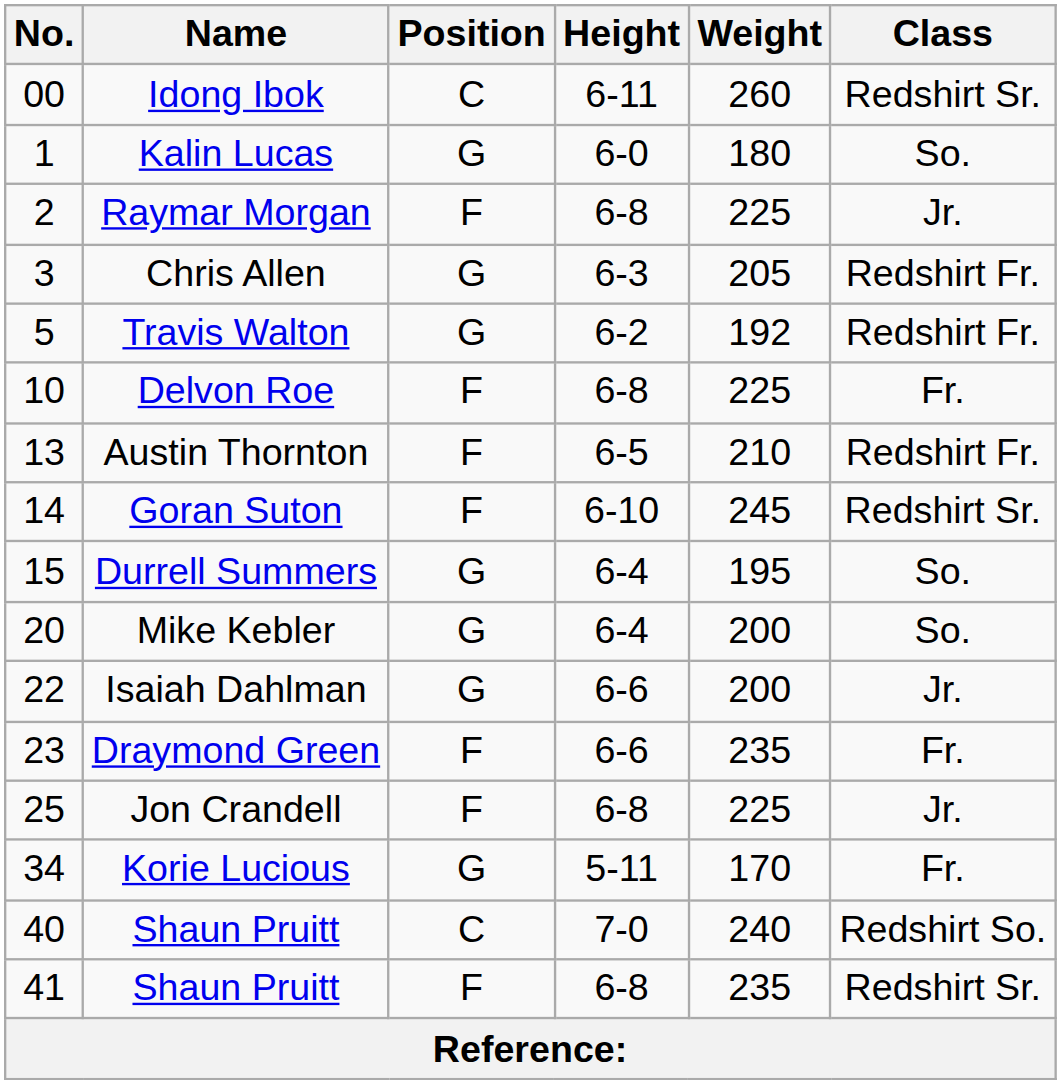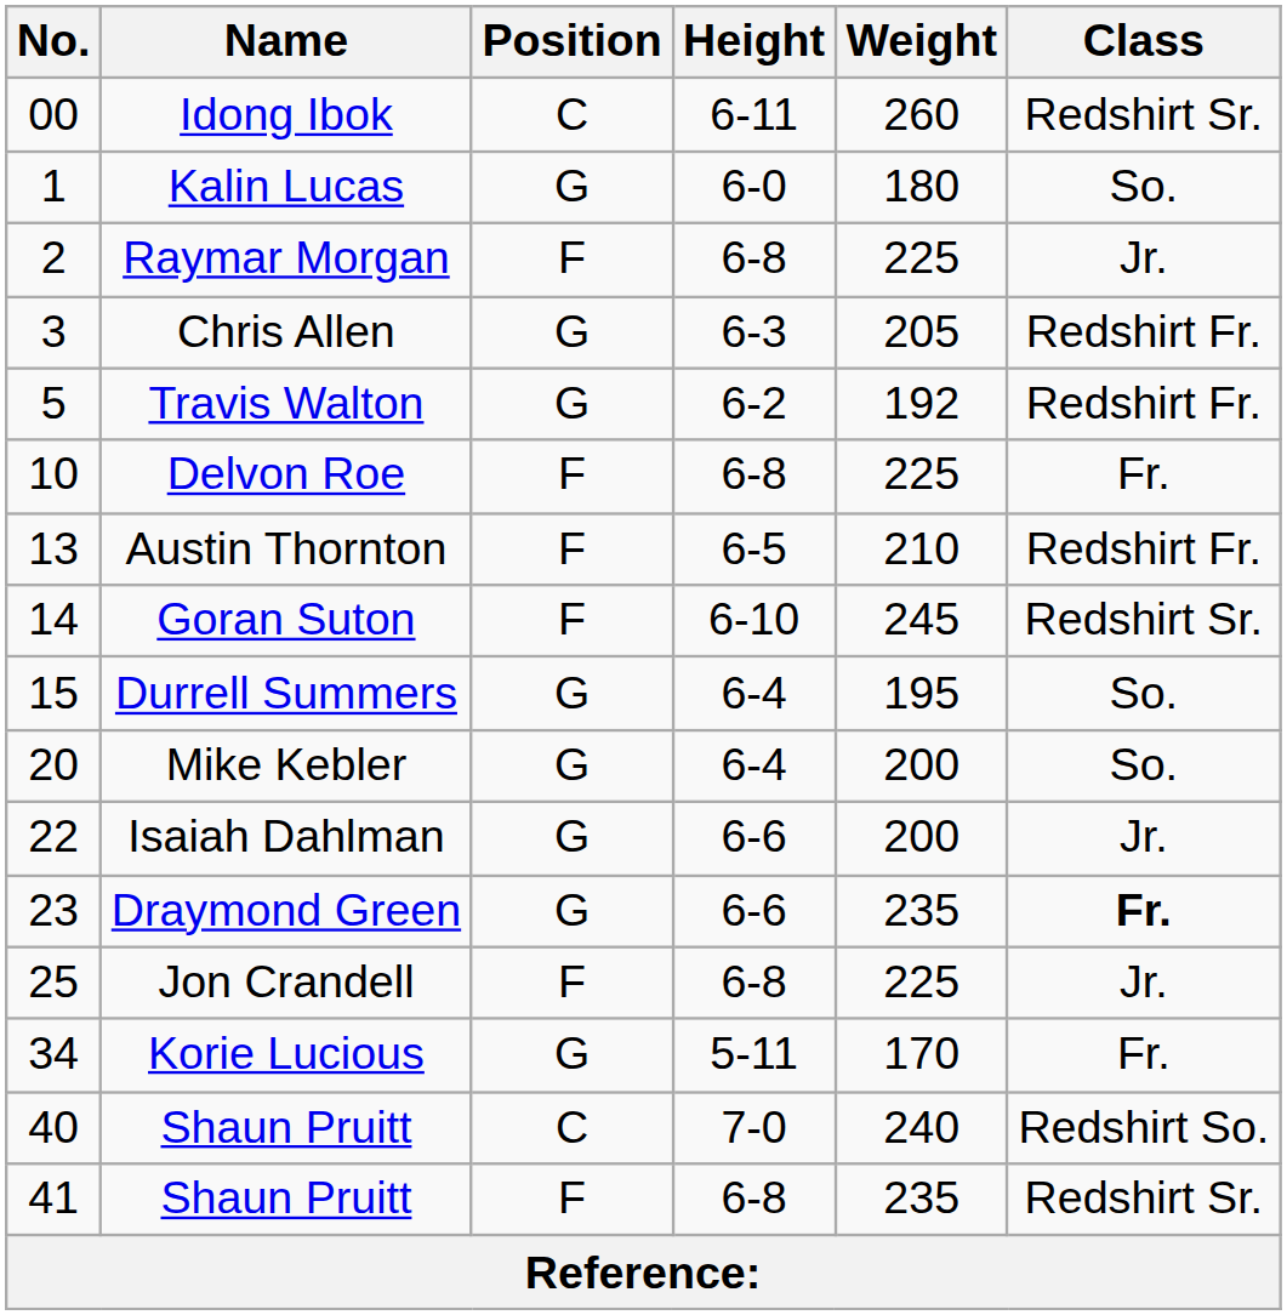Draymond Green | Position: F -> G
Draymond Green | Class: normal -> bold
